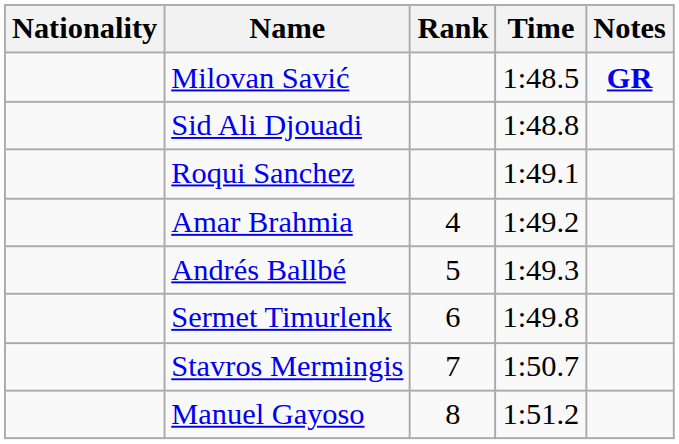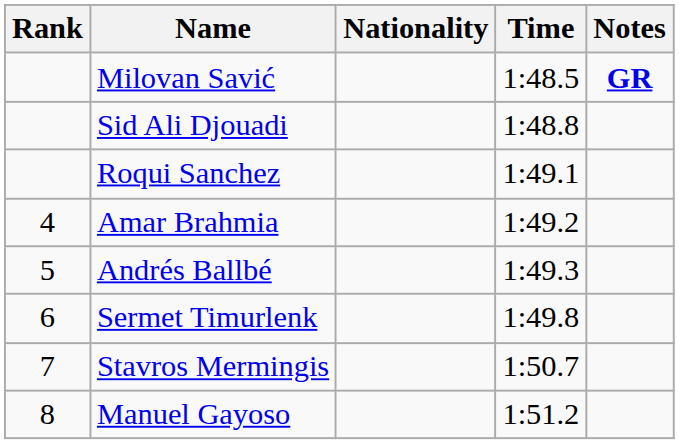columns swapped: Rank <-> Nationality
